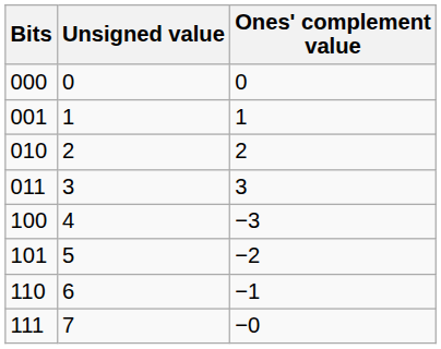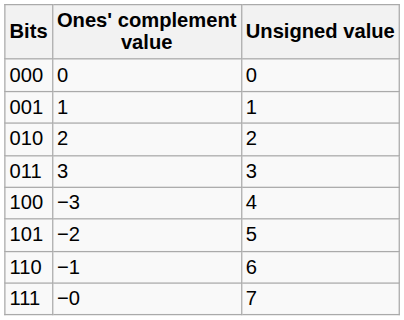columns swapped: Unsigned value <-> Ones' complement value
